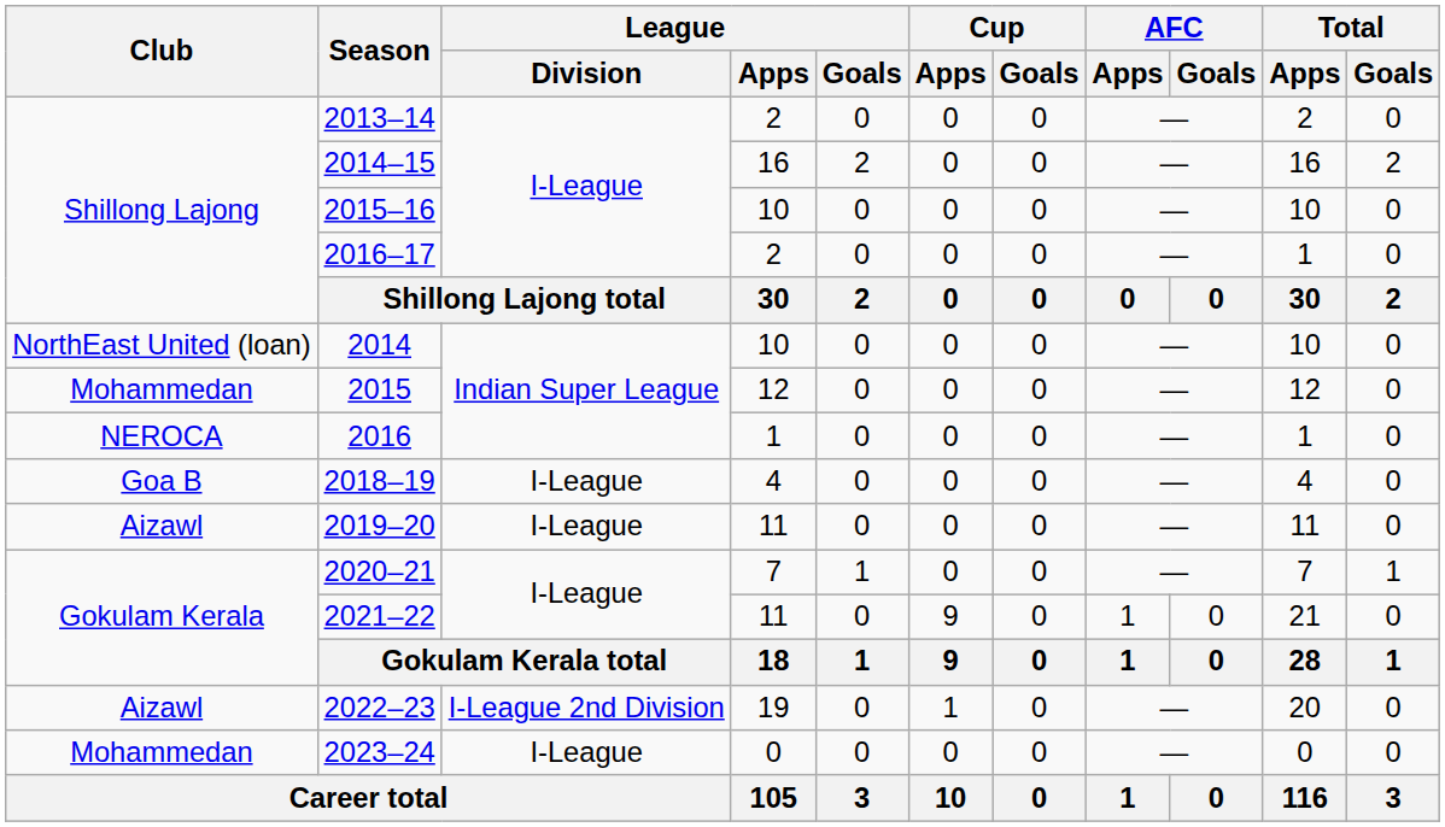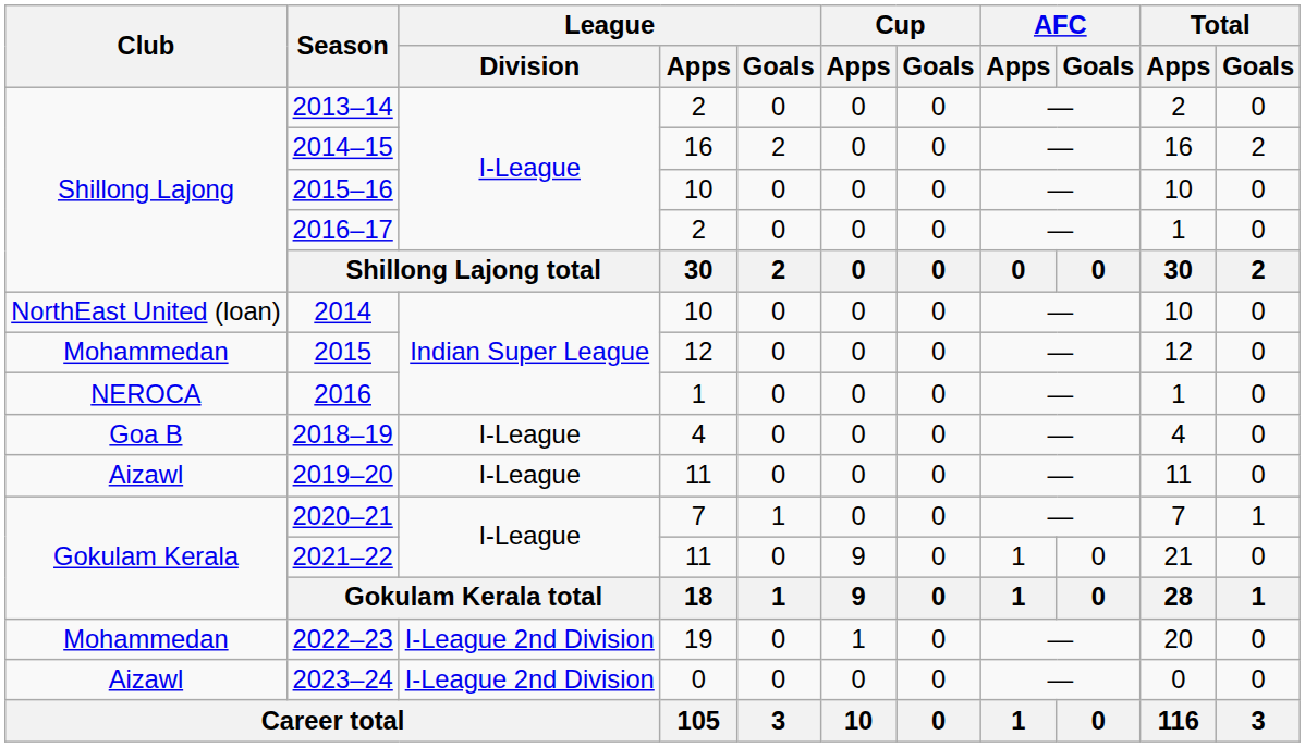2022–23 | Club: Aizawl -> Mohammedan
2023–24 | Club: Mohammedan -> Aizawl
2023–24 | League / Division: I-League -> I-League 2nd Division
